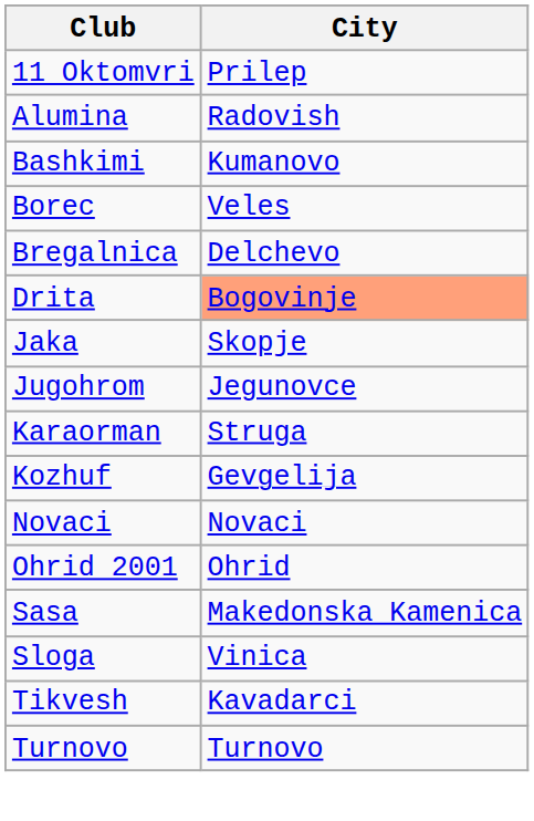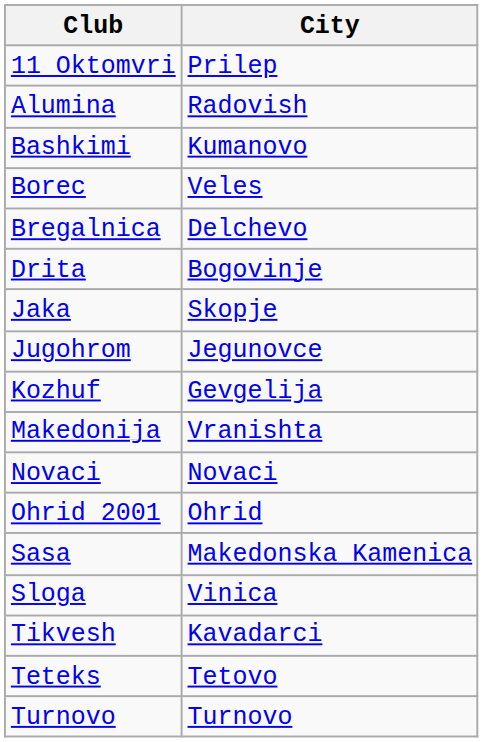Drita | City: lightsalmon background -> no background
- row: Karaorman | Struga
+ row: Makedonija | Vranishta
+ row: Teteks | Tetovo
